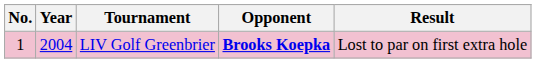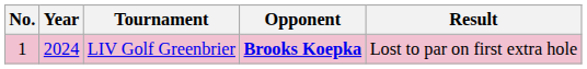LIV Golf Greenbrier | Year: 2004 -> 2024
